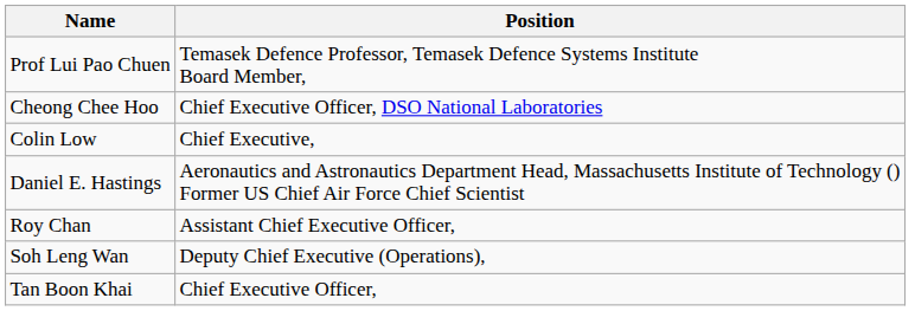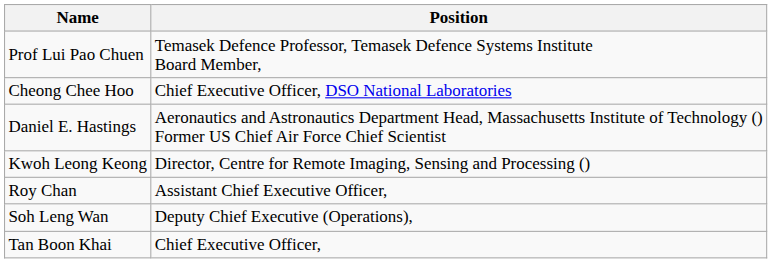- row: Colin Low | Chief Executive,
+ row: Kwoh Leong Keong | Director, Centre for Remote Imaging, Sensing and Processing ()
